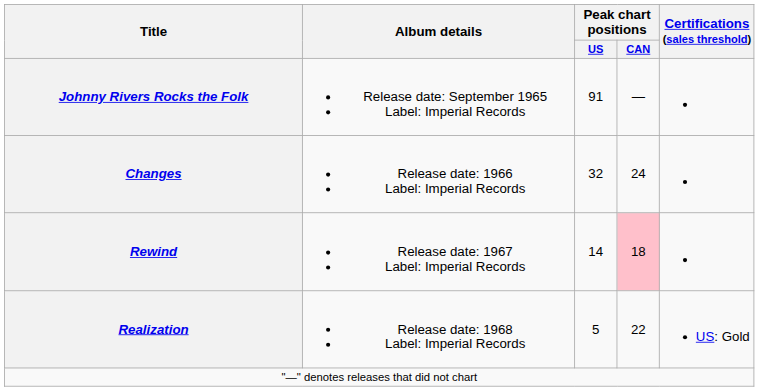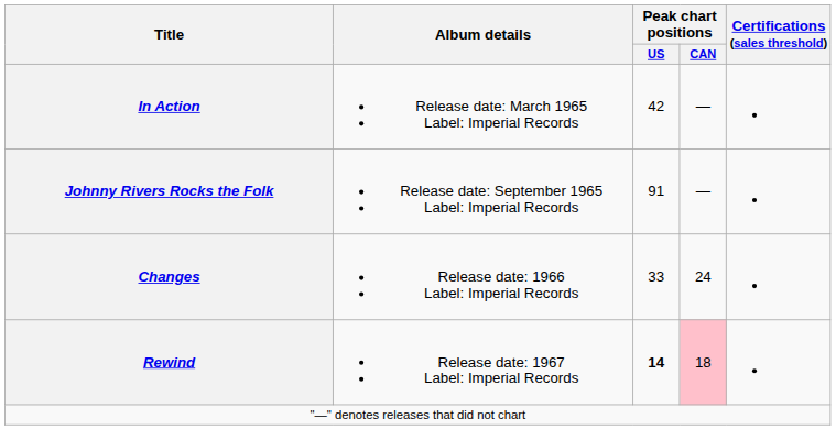+ row: In Action | Release date: March 1965 Label: Imperial Records | 42 | —
Changes | Peak chart positions / US: 32 -> 33
Rewind | Peak chart positions / US: normal -> bold
- row: Realization | Release date: 1968 Label: Imperial Records | 5 | 22 | US: Gold
